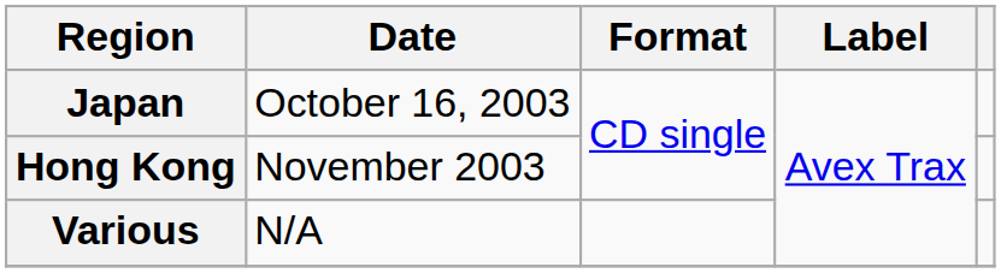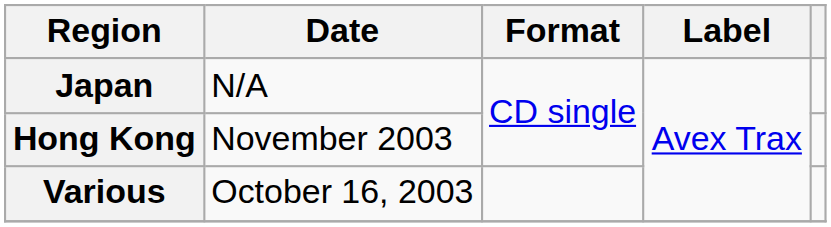Japan | Date: October 16, 2003 -> N/A
Various | Date: N/A -> October 16, 2003
